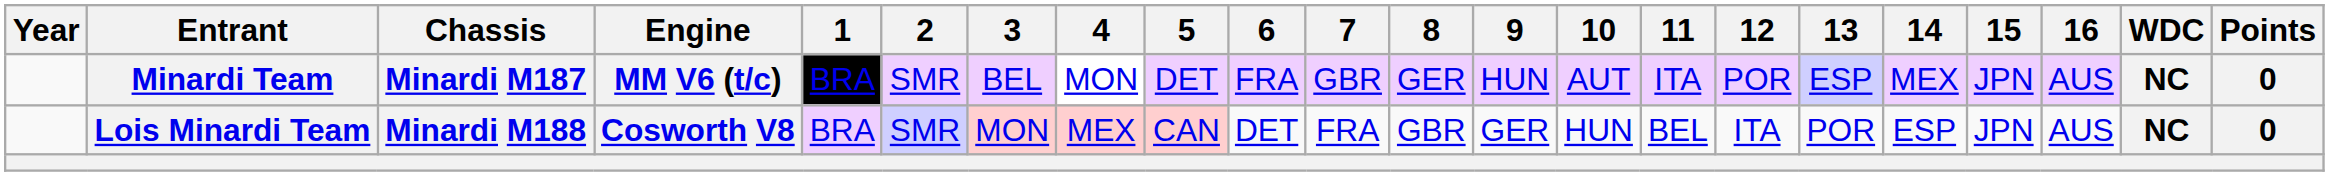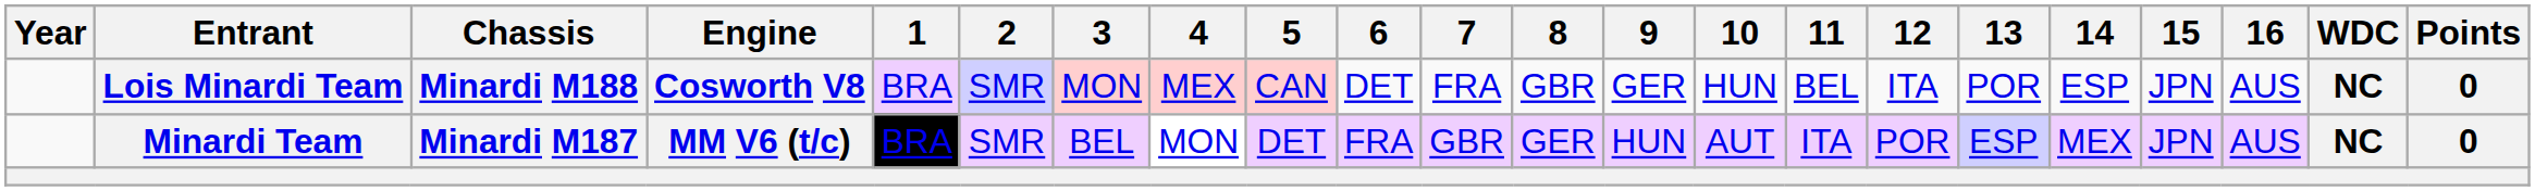rows swapped: Minardi Team <-> Lois Minardi Team
